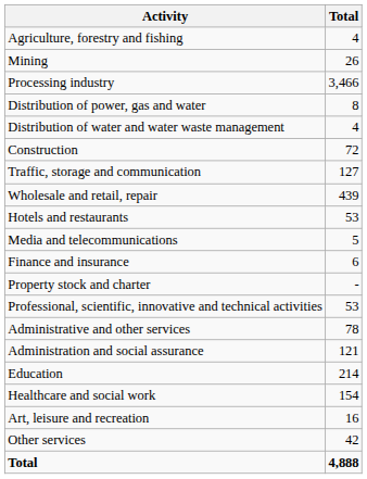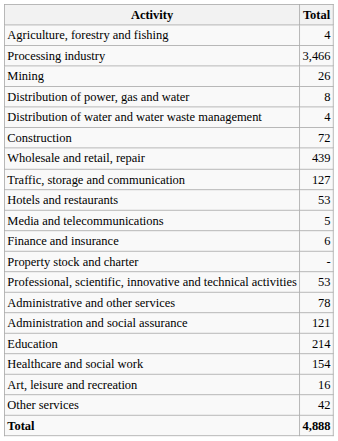rows swapped: Mining <-> Processing industry
rows swapped: Wholesale and retail, repair <-> Traffic, storage and communication
